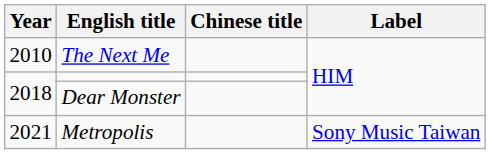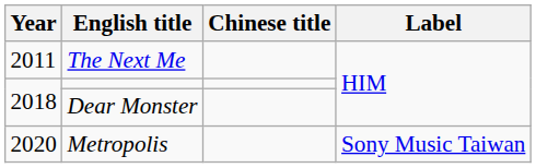The Next Me | Year: 2010 -> 2011
Metropolis | Year: 2021 -> 2020
